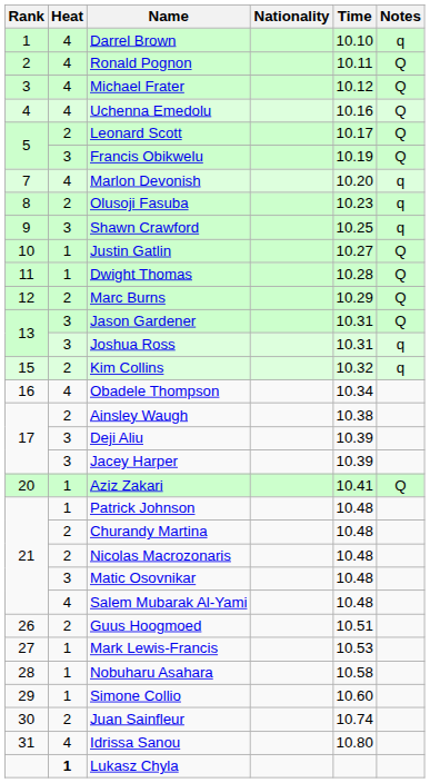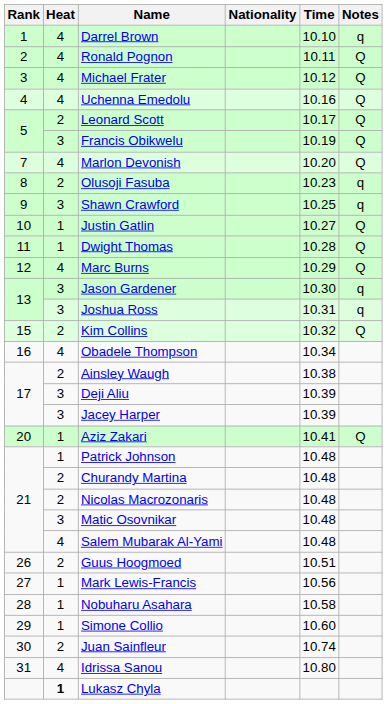Marlon Devonish | Notes: q -> Q
Marc Burns | Heat: 2 -> 4
Jason Gardener | Time: 10.31 -> 10.30
Jason Gardener | Notes: Q -> q
Kim Collins | Notes: q -> Q
Mark Lewis-Francis | Time: 10.53 -> 10.56
